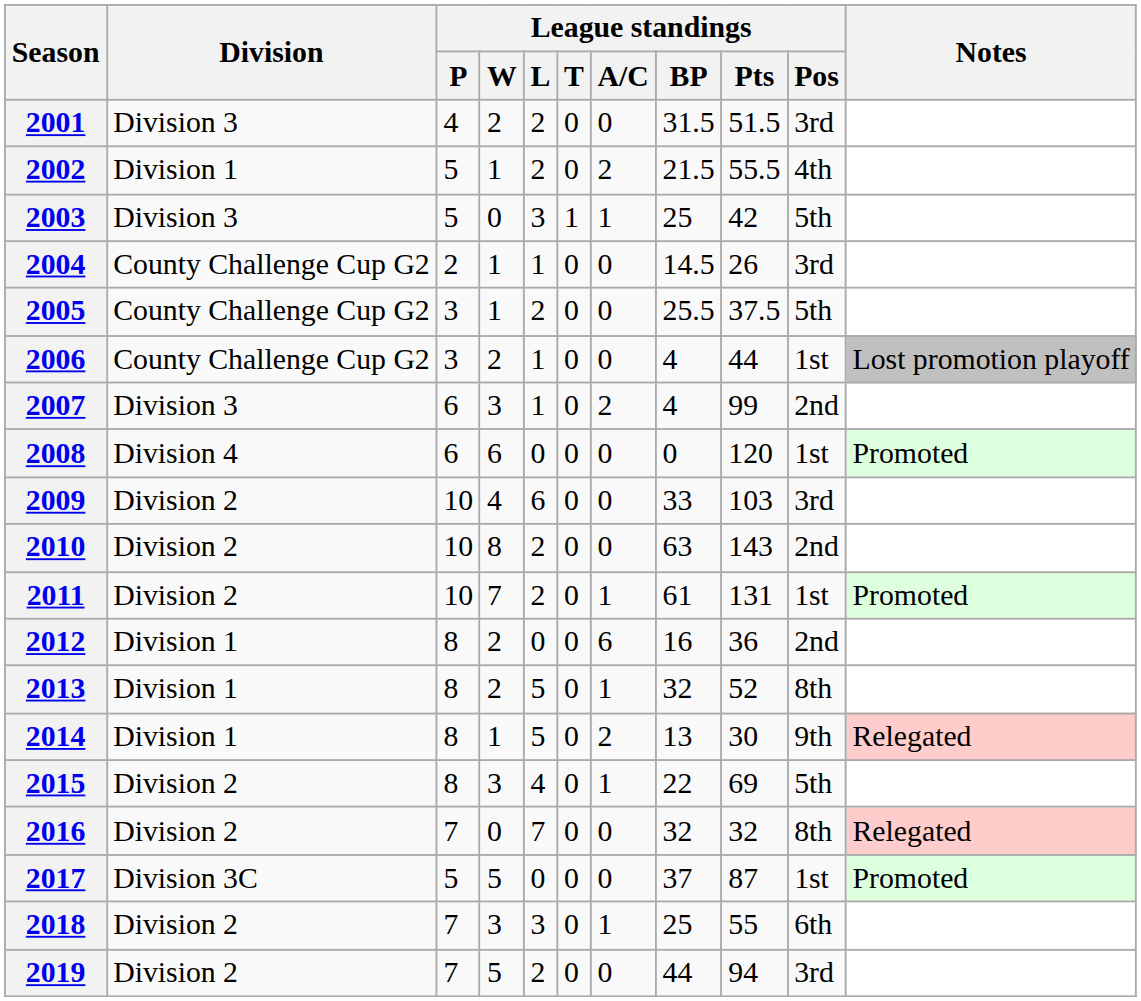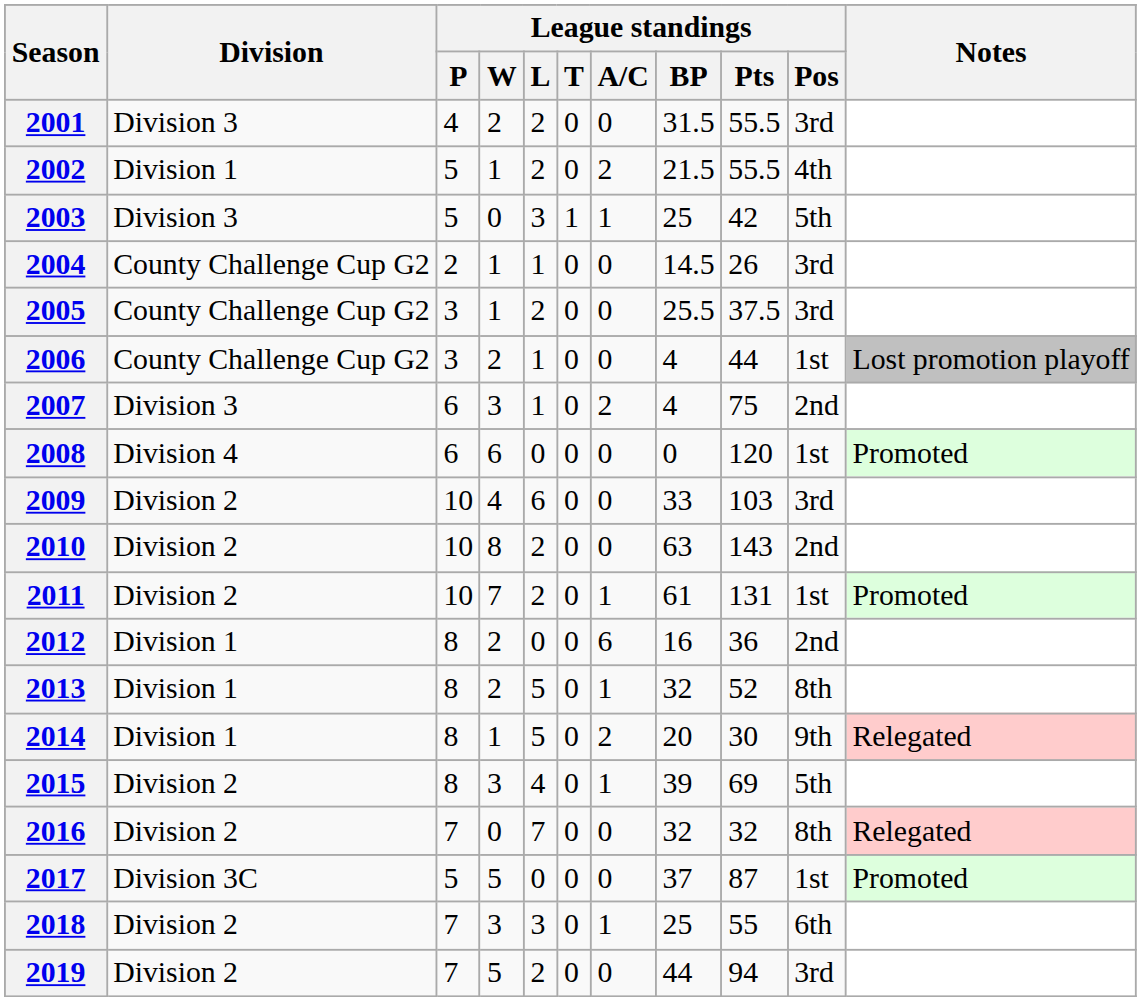2001 | League standings / Pts: 51.5 -> 55.5
2005 | League standings / Pos: 5th -> 3rd
2007 | League standings / Pts: 99 -> 75
2014 | League standings / BP: 13 -> 20
2015 | League standings / BP: 22 -> 39
